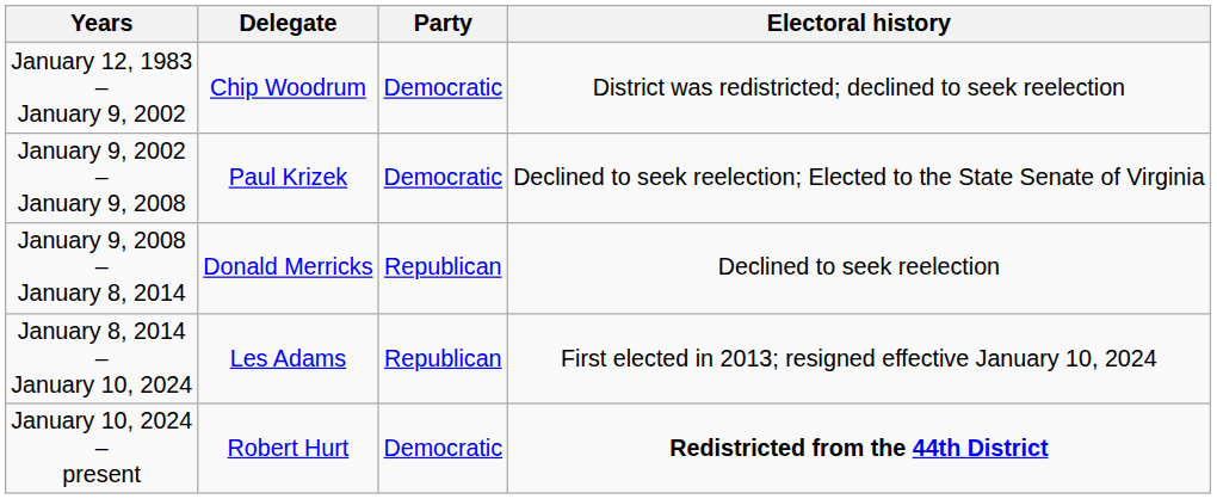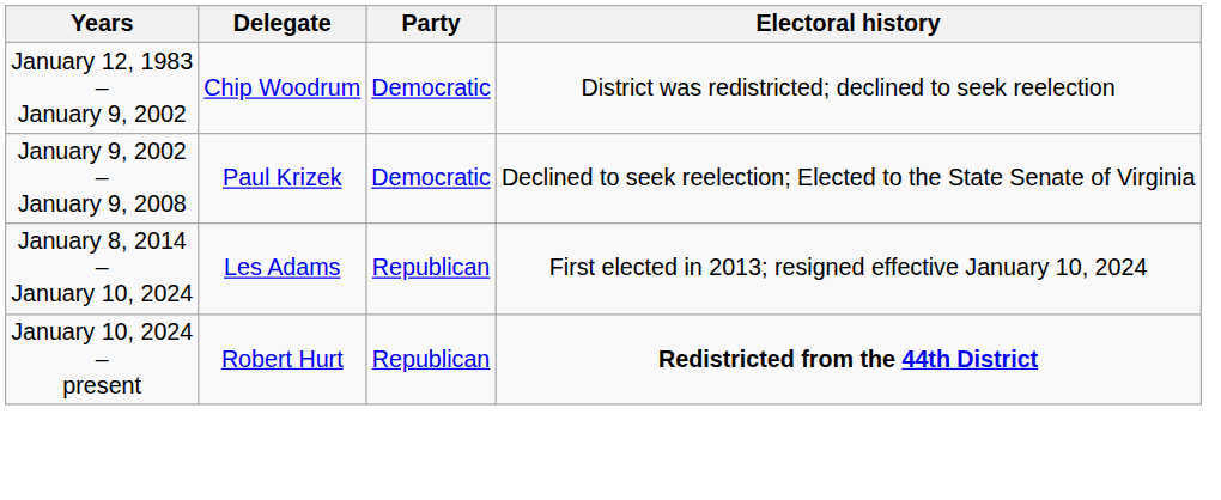- row: January 9, 2008 – January 8, 2014 | Donald Merricks | Republican | Declined to seek reelection
January 10, 2024 – present | Party: Democratic -> Republican
